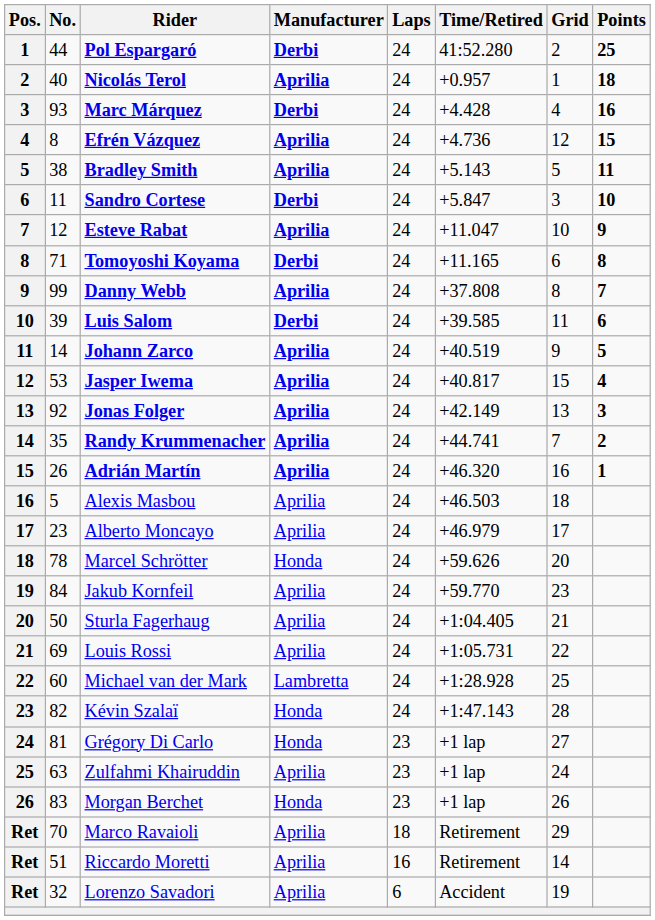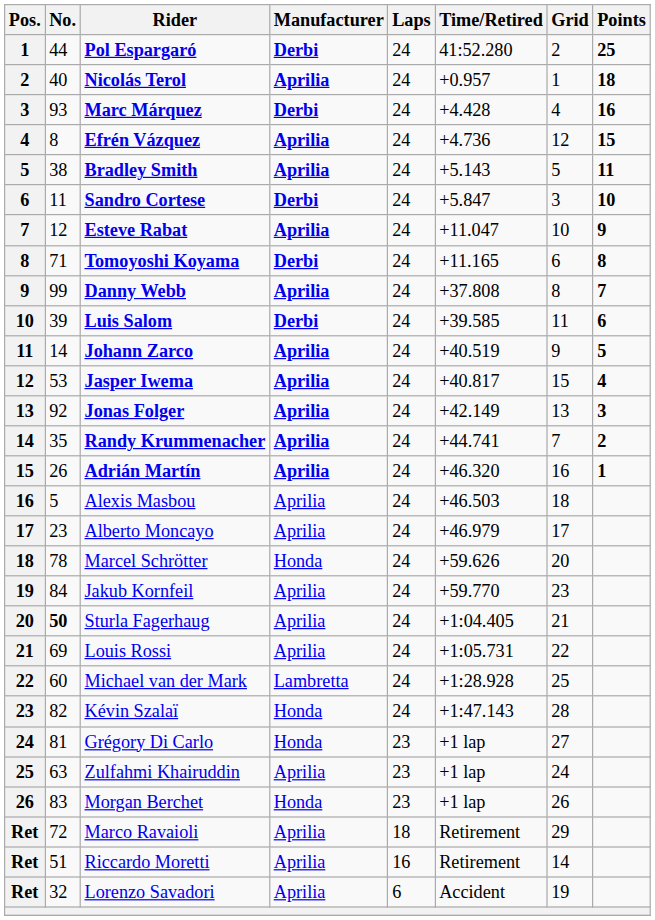Sturla Fagerhaug | No.: normal -> bold
Marco Ravaioli | No.: 70 -> 72
